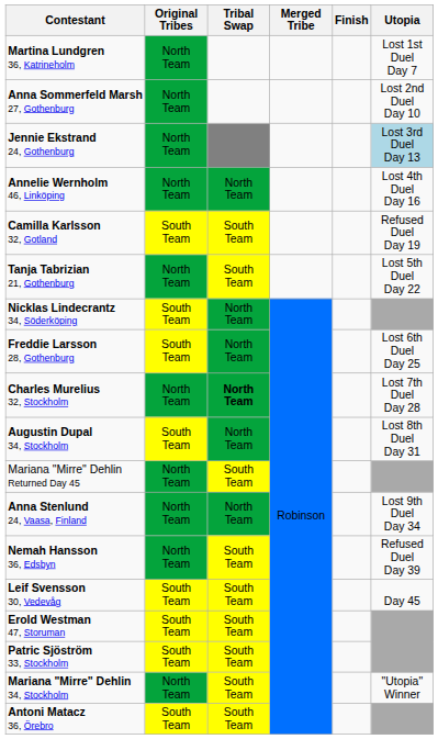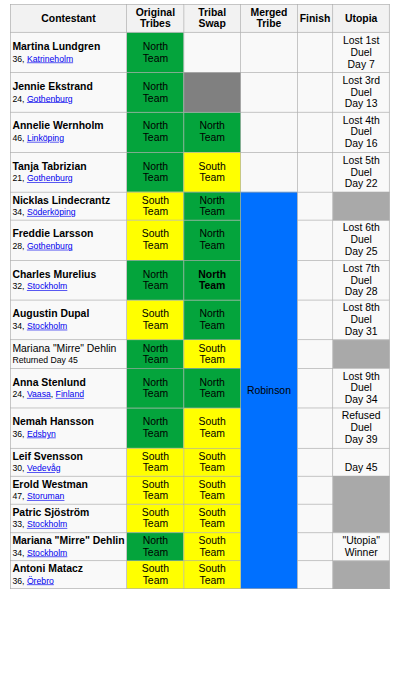- row: Anna Sommerfeld Marsh 27, Gothenburg | North Team | Lost 2nd Duel Day 10
Jennie Ekstrand 24, Gothenburg | Utopia: lightblue background -> no background
- row: Camilla Karlsson 32, Gotland | South Team | South Team | Refused Duel Day 19
